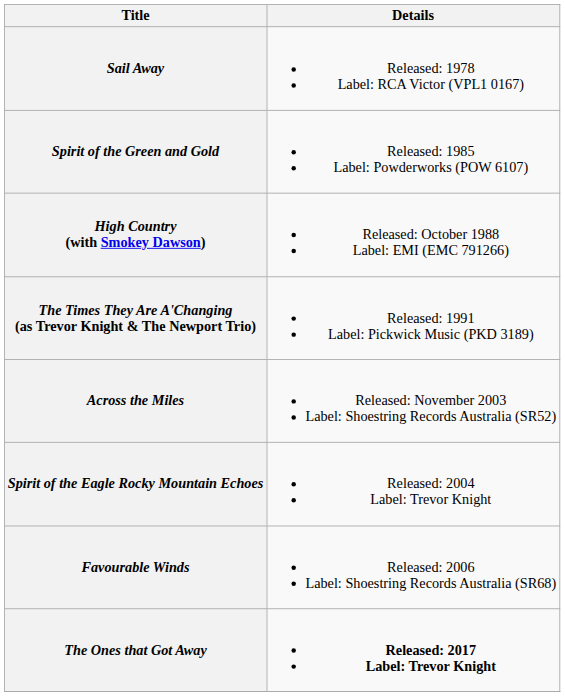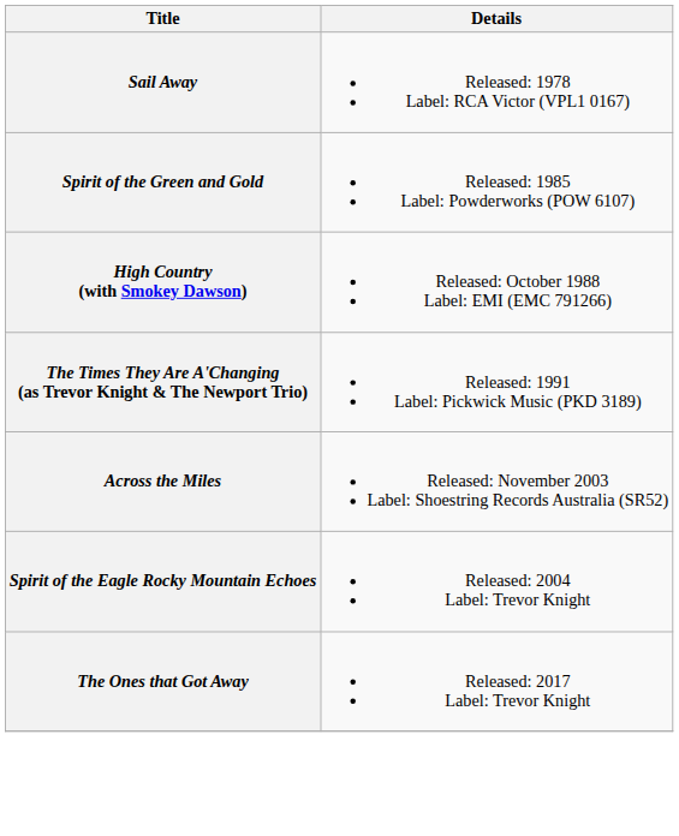- row: Favourable Winds | Released: 2006 Label: Shoestring Records Australia (SR68)
The Ones that Got Away | Details: bold -> normal
